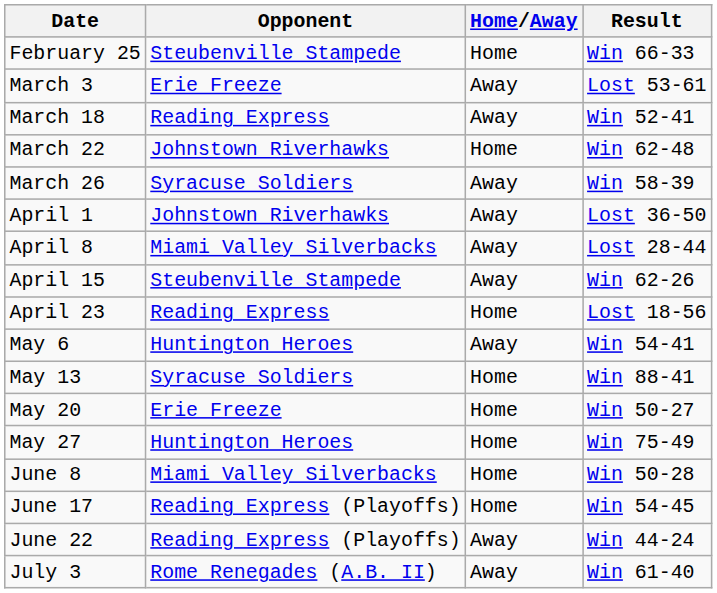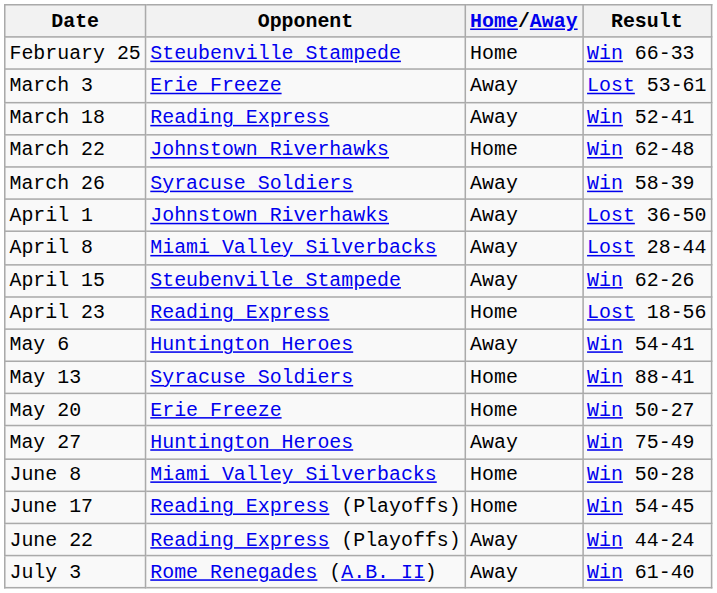May 27 | Home/Away: Home -> Away
